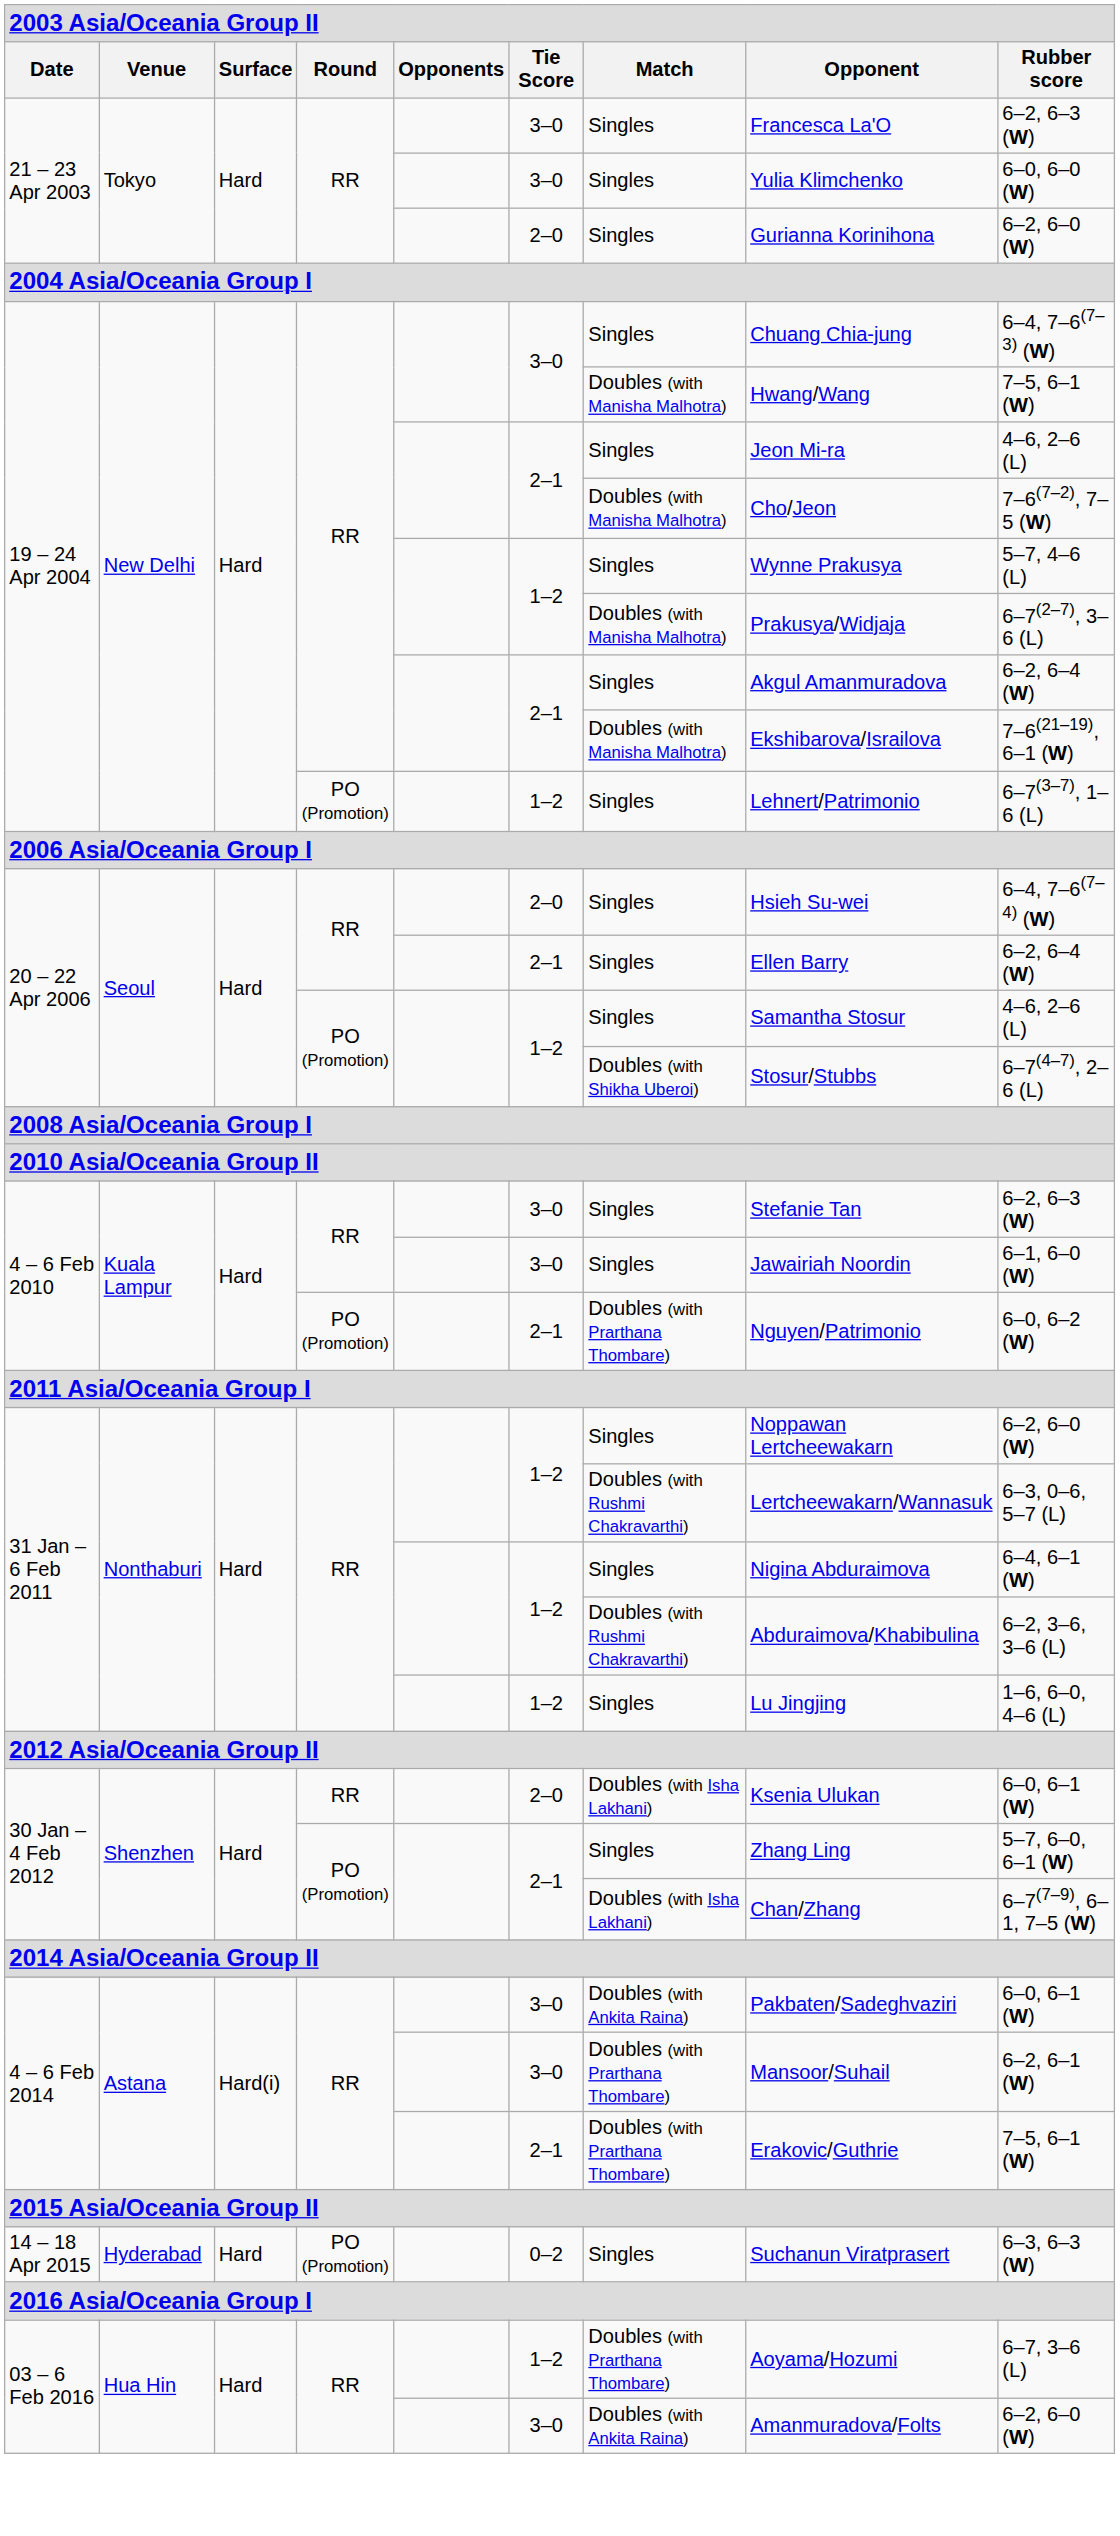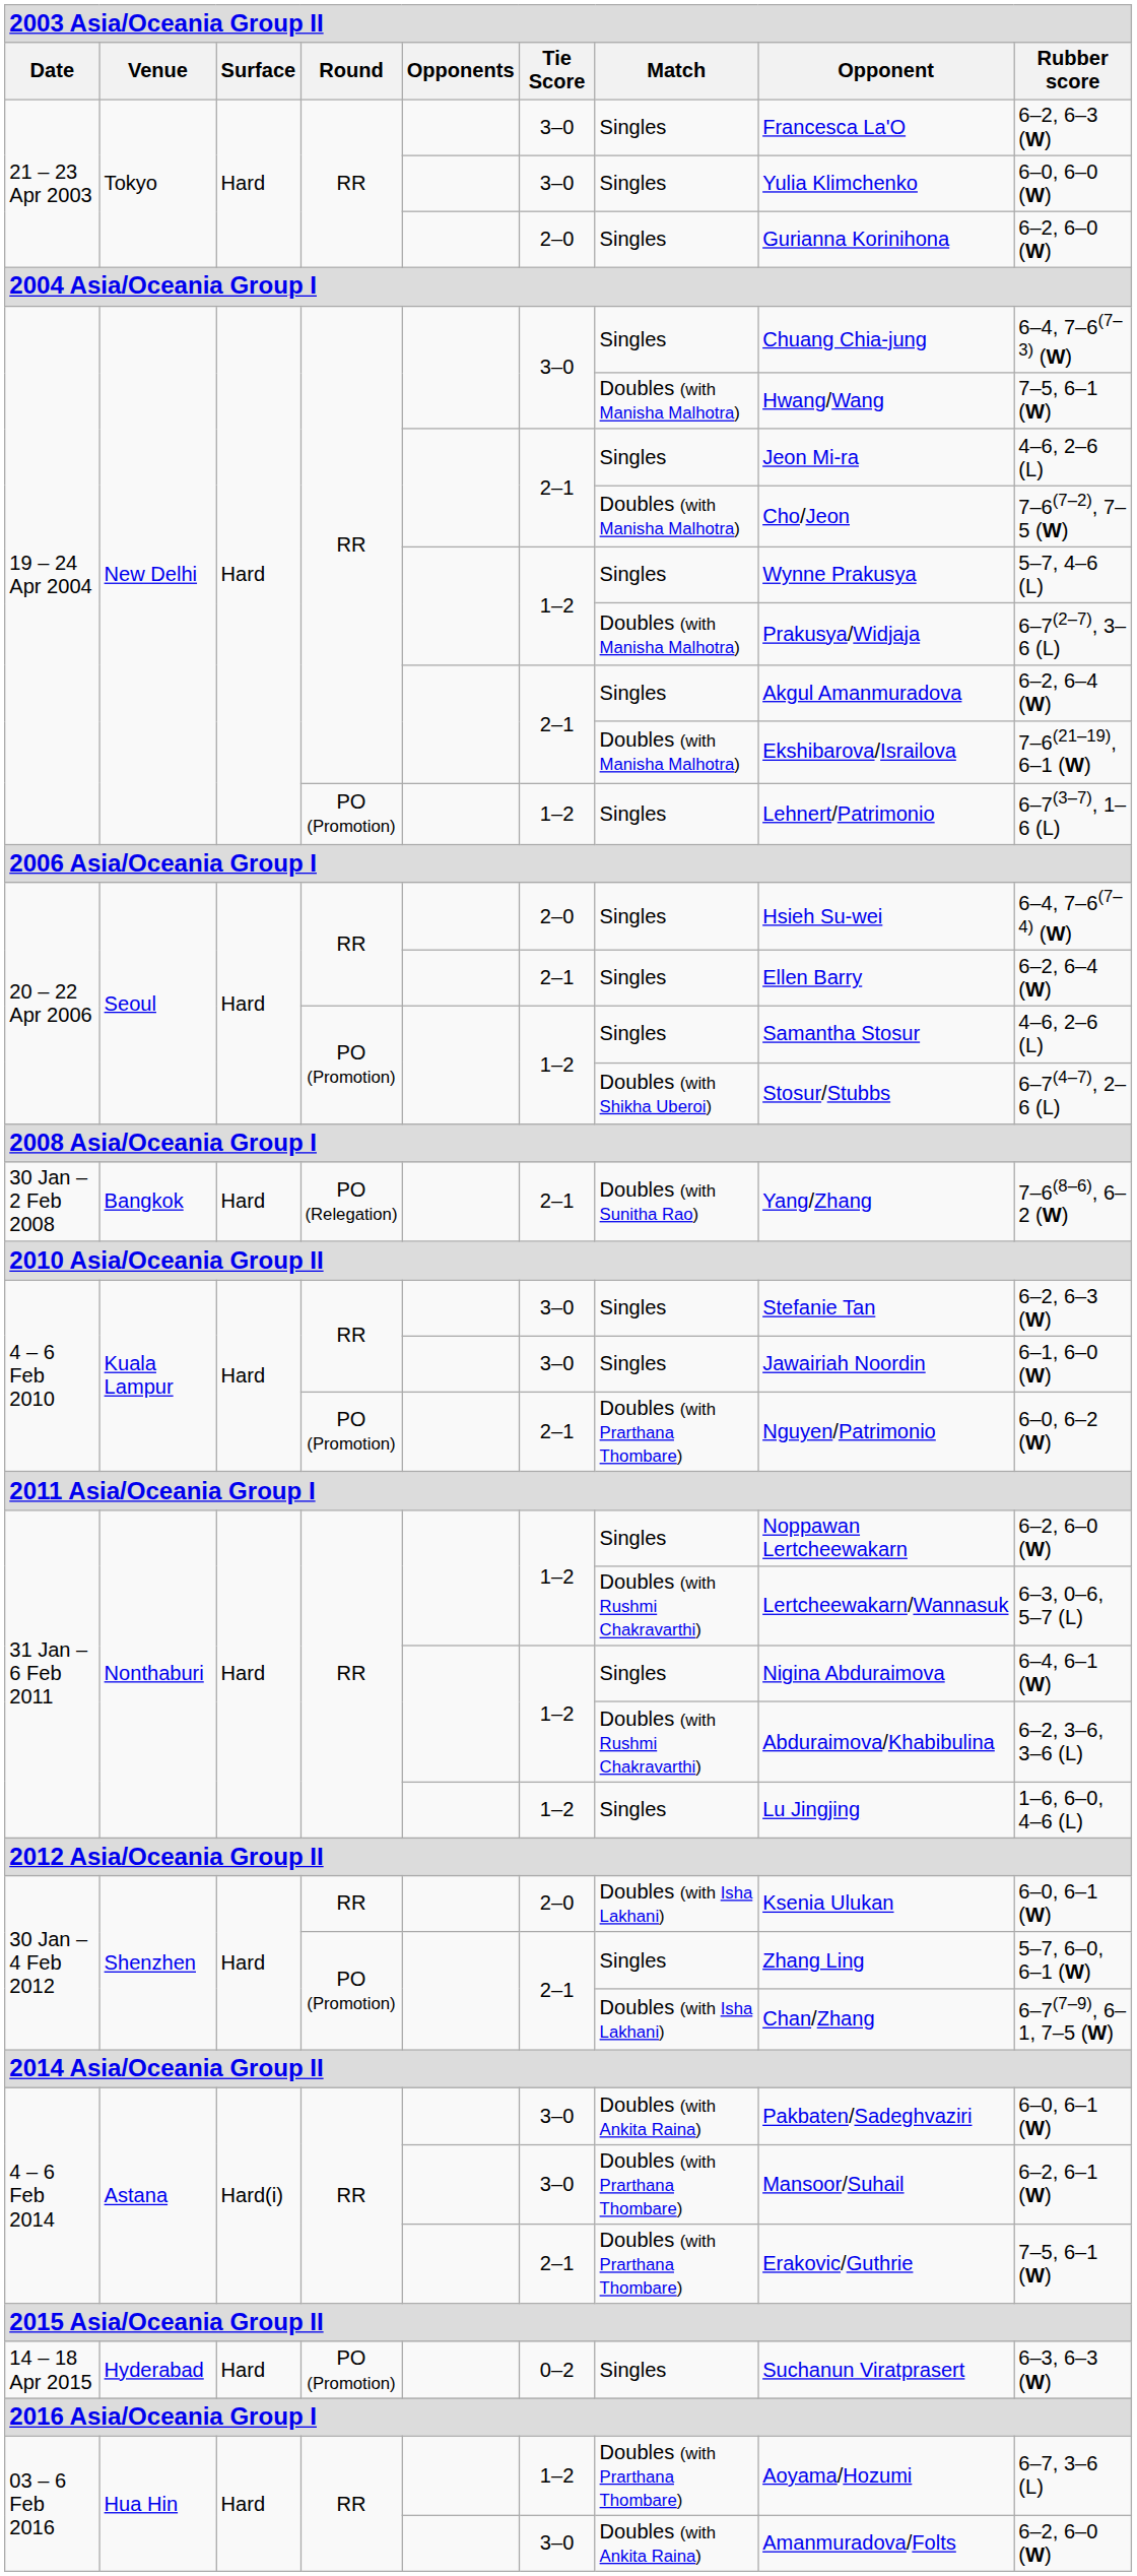+ row: 30 Jan – 2 Feb 2008 | Bangkok | Hard | PO (Relegation) | 2–1 | Doubles (with Sunitha Rao) | Yang/Zhang | 7–6(8–6), 6–2 (W)
